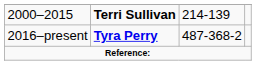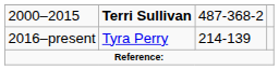2000–2015 | column 3: 214-139 -> 487-368-2
2016–present | column 2: bold -> normal
2016–present | column 3: 487-368-2 -> 214-139
